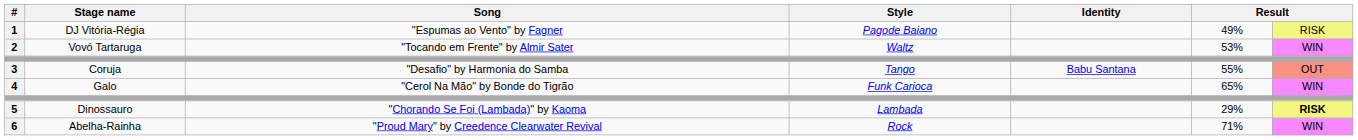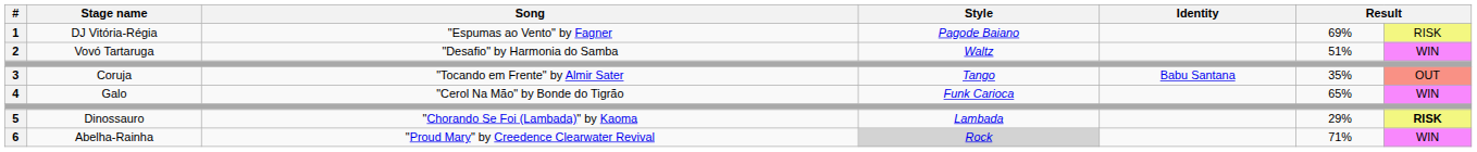1 | column 6: 49% -> 69%
2 | Song: "Tocando em Frente" by Almir Sater -> "Desafio" by Harmonia do Samba
2 | column 6: 53% -> 51%
3 | Song: "Desafio" by Harmonia do Samba -> "Tocando em Frente" by Almir Sater
3 | column 6: 55% -> 35%
6 | Style: no background -> lightgrey background
